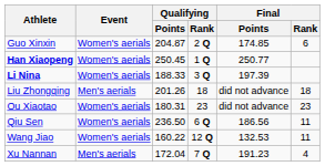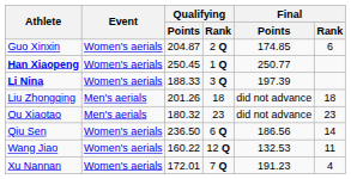Ou Xiaotao | Event: Women's aerials -> Men's aerials
Ou Xiaotao | Qualifying / Points: 180.31 -> 180.32
Qiu Sen | Final / Rank: 11 -> 14
Xu Nannan | Event: Men's aerials -> Women's aerials
Xu Nannan | Qualifying / Points: 172.04 -> 172.01
